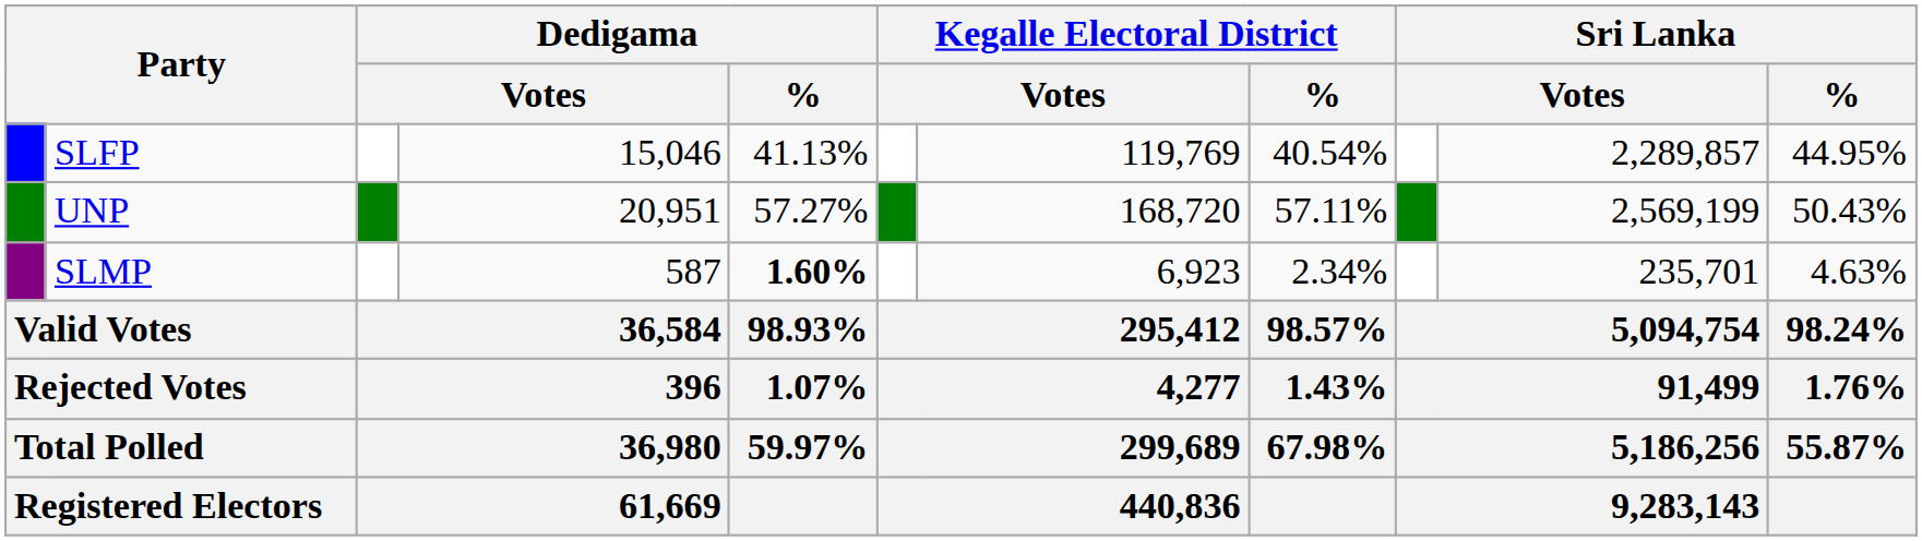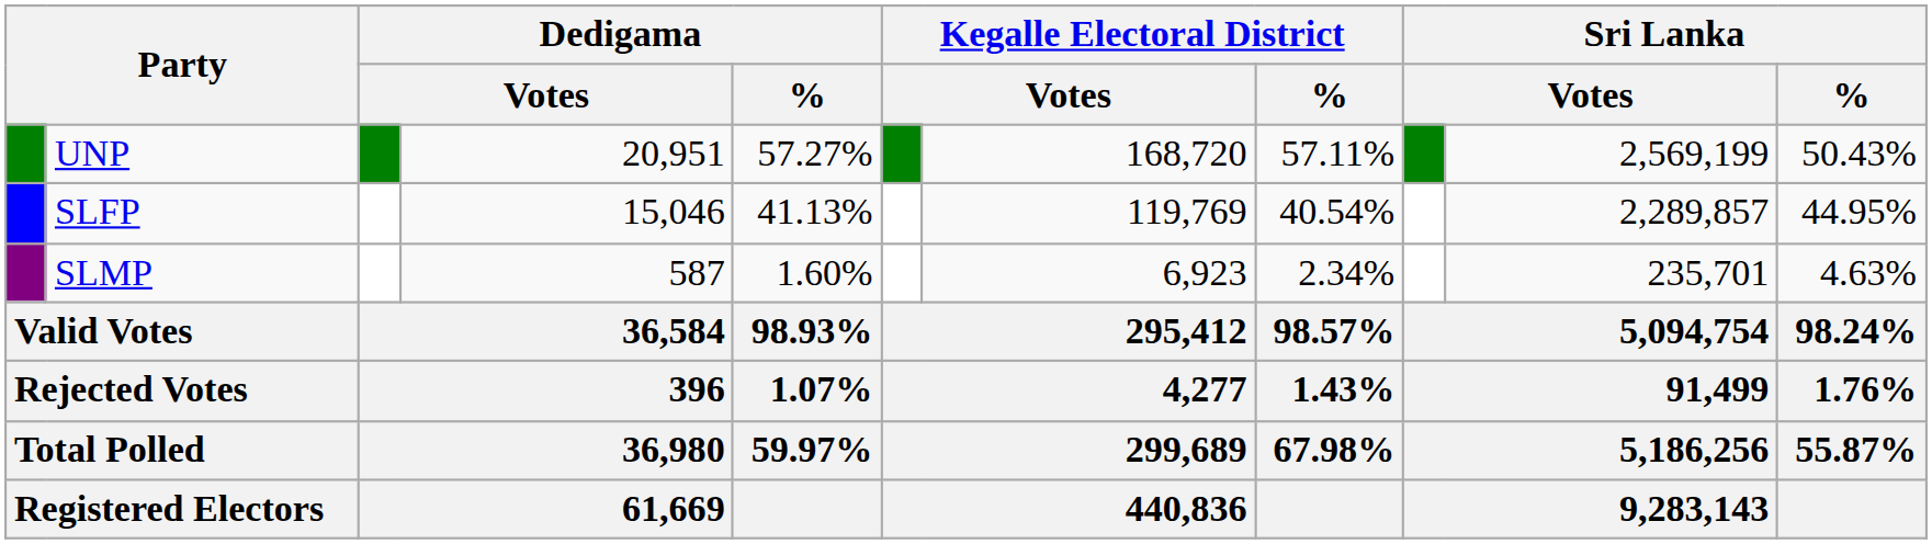rows swapped: UNP <-> SLFP
SLMP | Dedigama / %: bold -> normal
